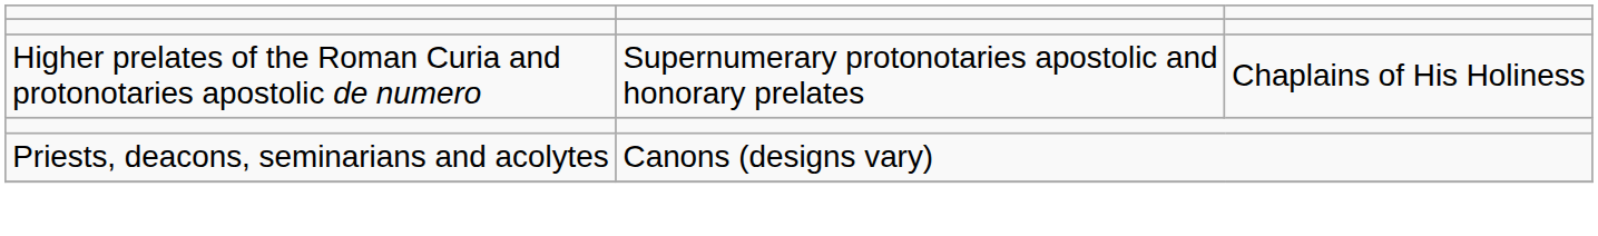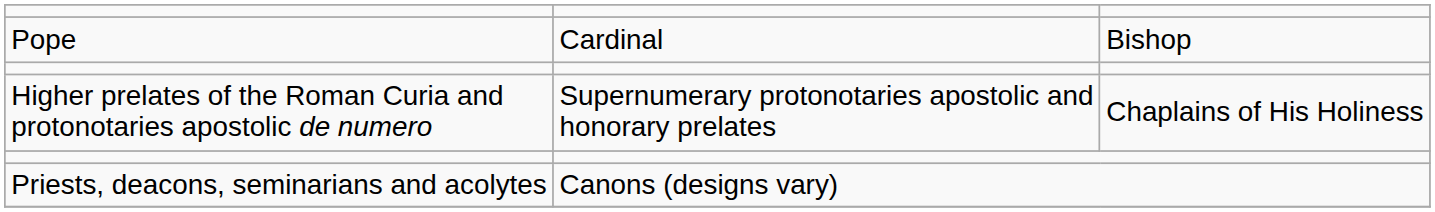+ row: Pope | Cardinal | Bishop
